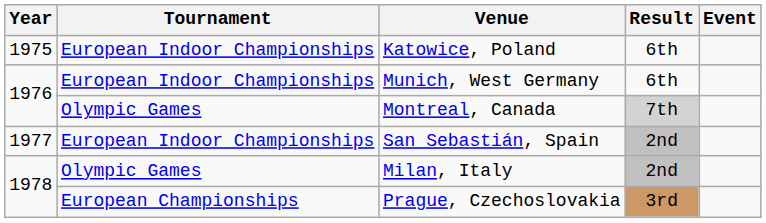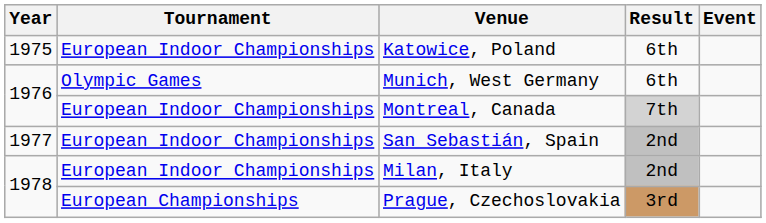Munich, West Germany | Tournament: European Indoor Championships -> Olympic Games
Montreal, Canada | Tournament: Olympic Games -> European Indoor Championships
Milan, Italy | Tournament: Olympic Games -> European Indoor Championships
